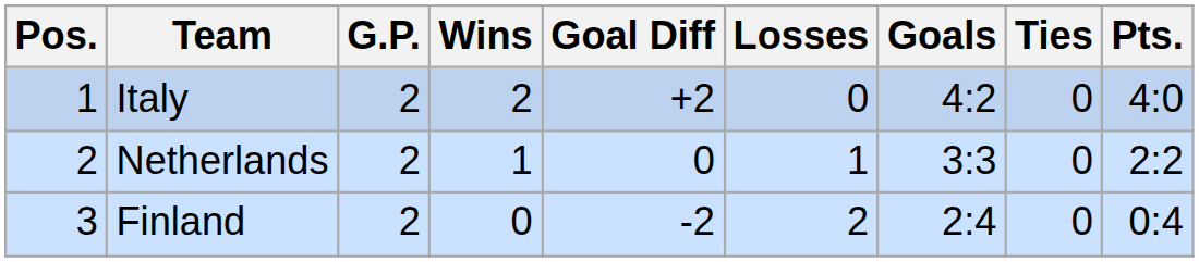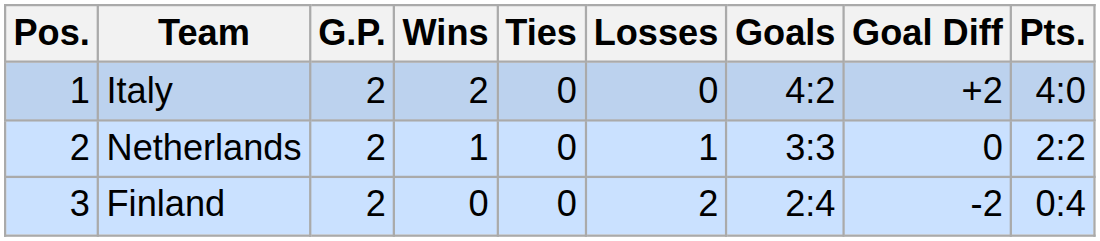columns swapped: Ties <-> Goal Diff
